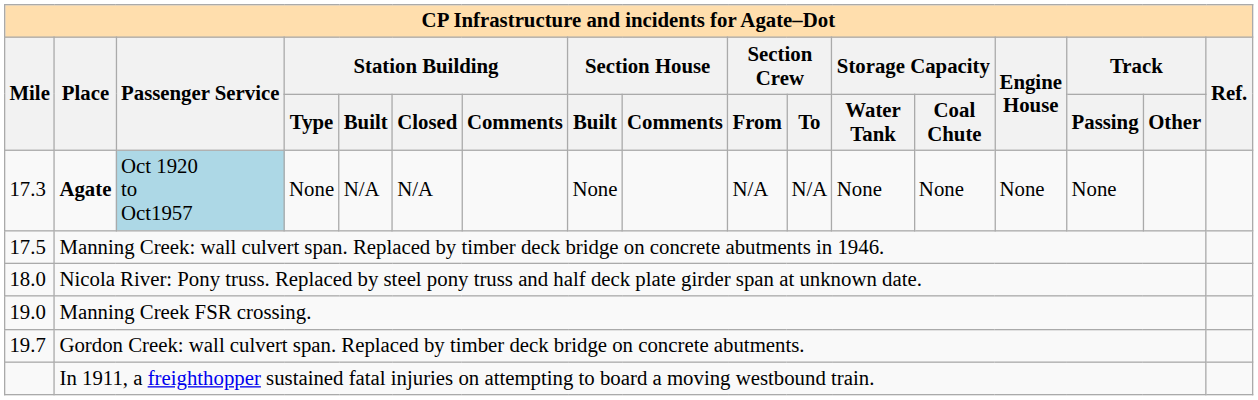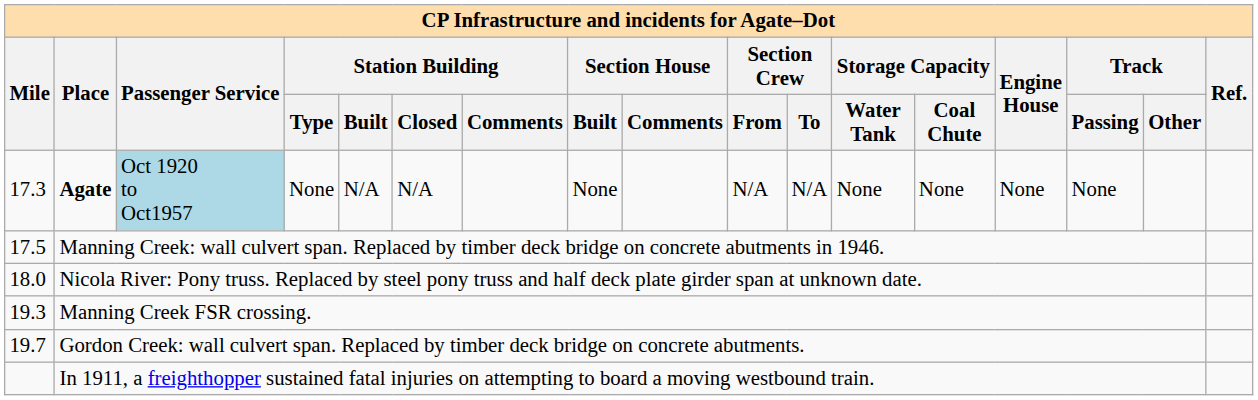Manning Creek FSR crossing. | Mile: 19.0 -> 19.3
